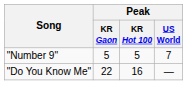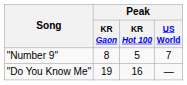"Number 9" | Peak / KR Gaon: 5 -> 8
"Do You Know Me" | Peak / KR Gaon: 22 -> 19
